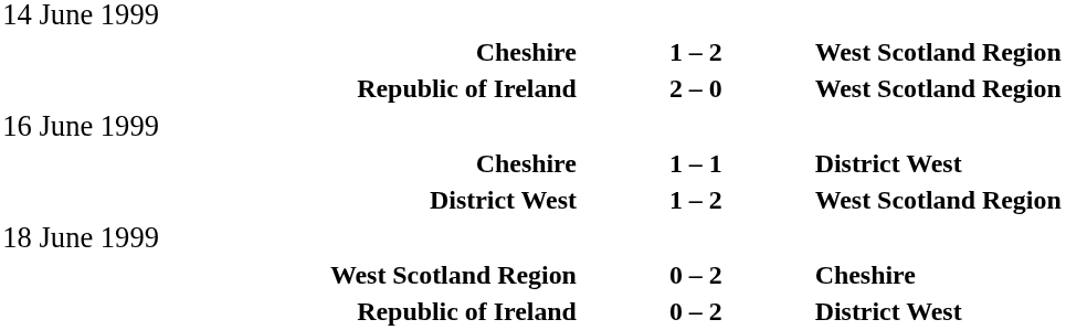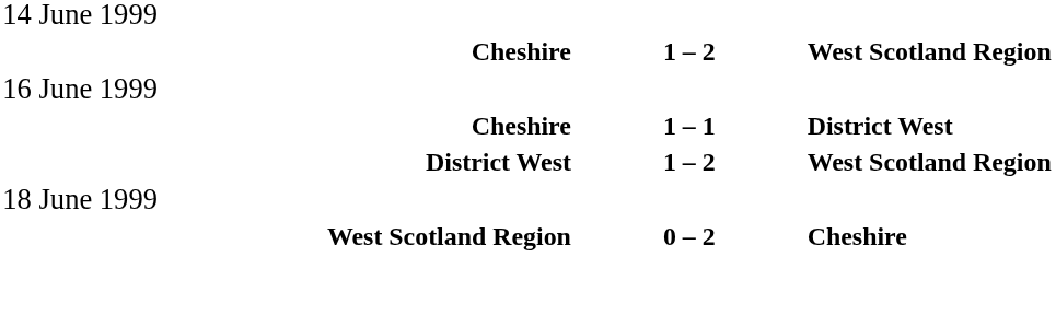- row: Republic of Ireland | 2 – 0 | West Scotland Region
- row: Republic of Ireland | 0 – 2 | District West
